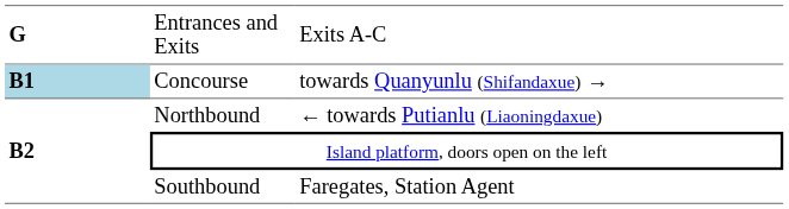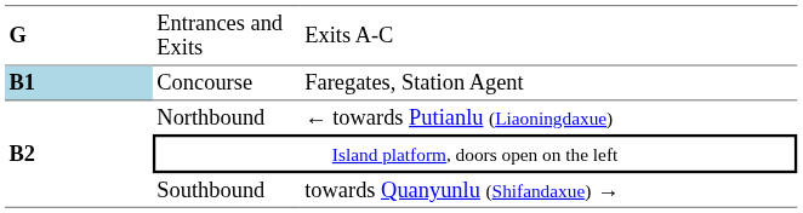Concourse | column 3: towards Quanyunlu (Shifandaxue) → -> Faregates, Station Agent
Southbound | column 3: Faregates, Station Agent -> towards Quanyunlu (Shifandaxue) →
